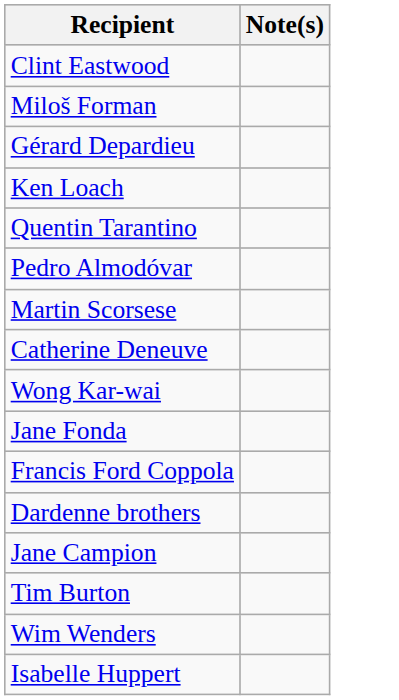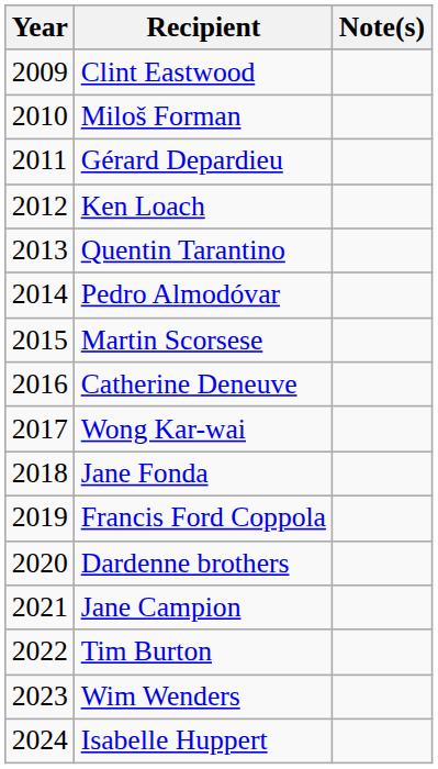+ column: Year | 2009 | 2010 | 2011 | 2012 | 2013 | 2014 | 2015 | 2016 | 2017 | 2018 | 2019 | 2020 | 2021 | 2022 | 2023 | 2024
